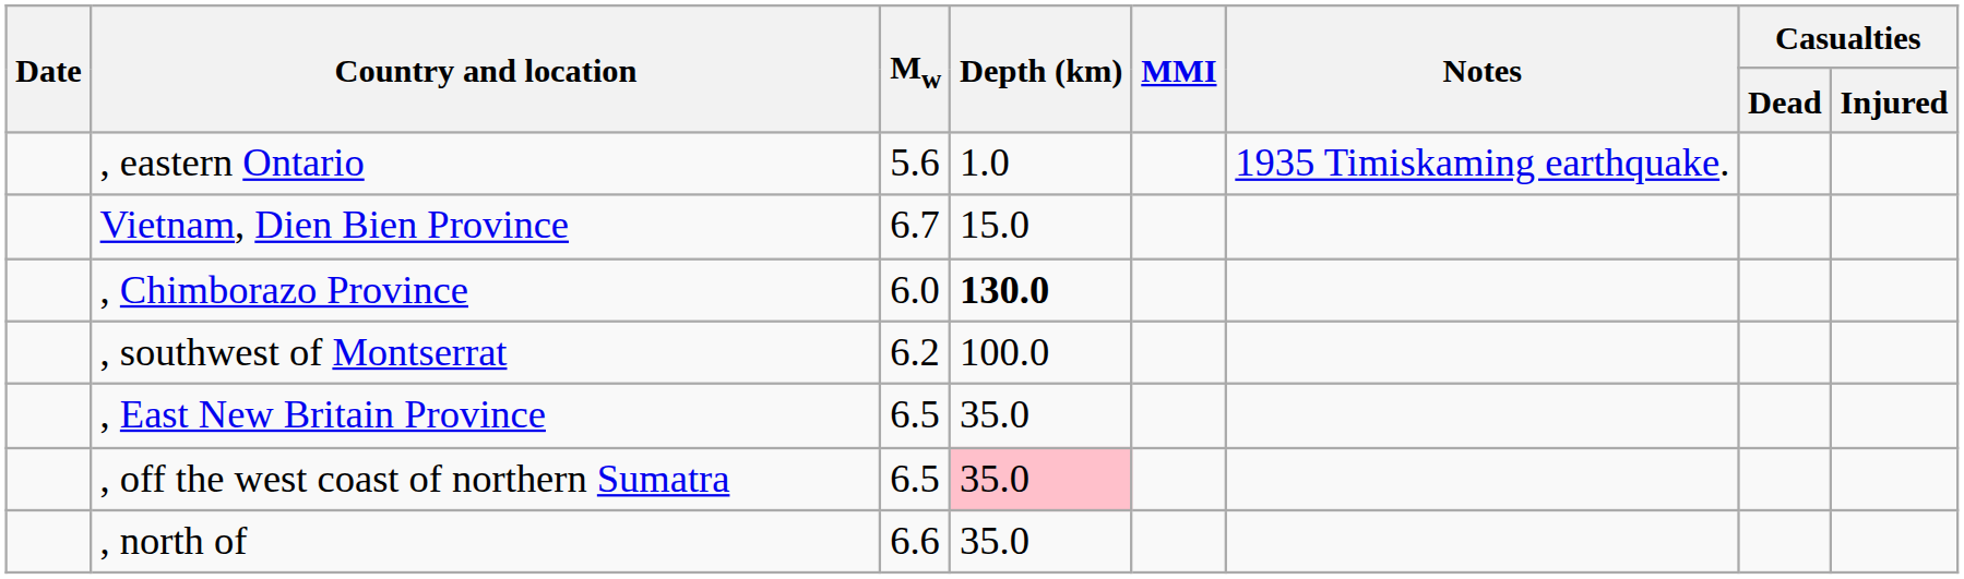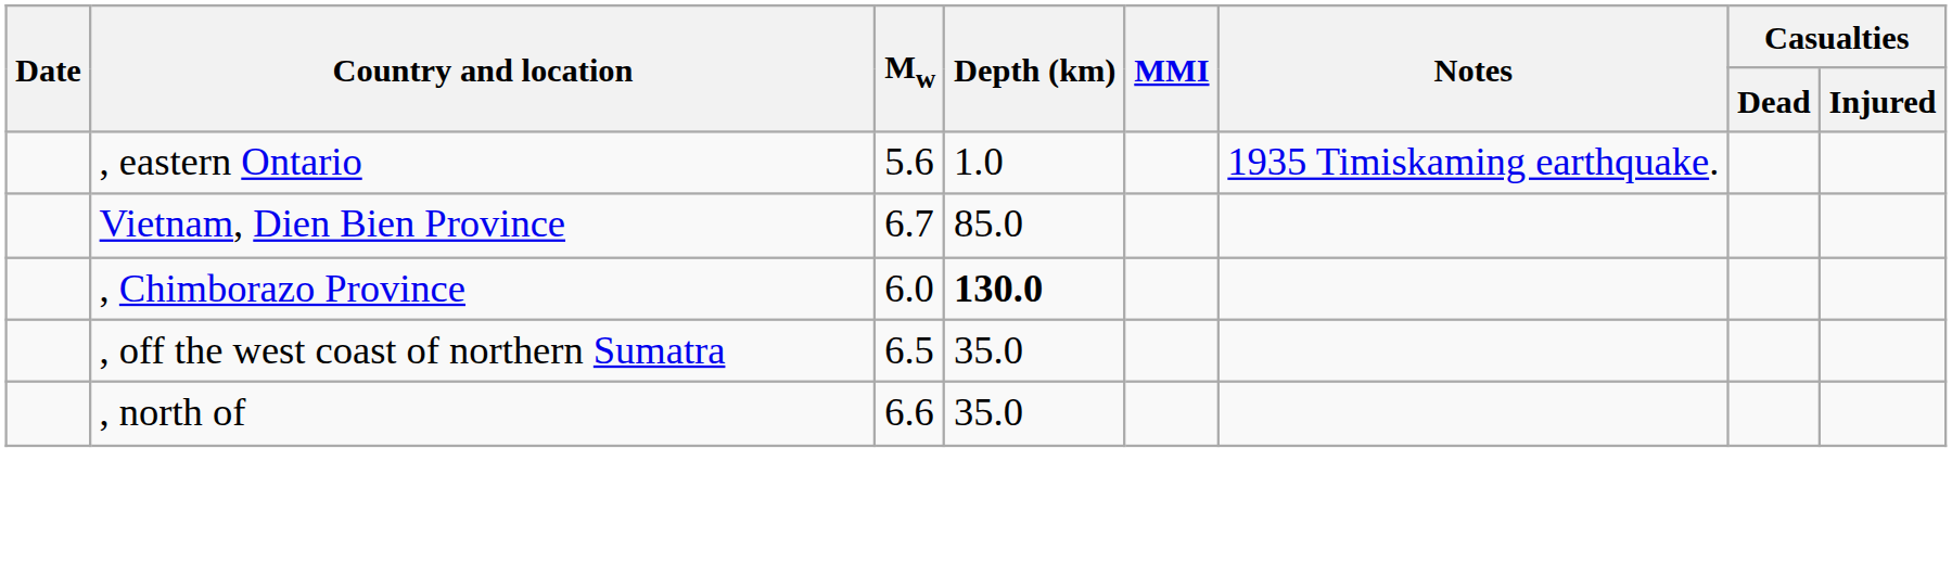Vietnam, Dien Bien Province | Depth (km): 15.0 -> 85.0
- row: , southwest of Montserrat | 6.2 | 100.0
- row: , East New Britain Province | 6.5 | 35.0
, off the west coast of northern Sumatra | Depth (km): pink background -> no background
